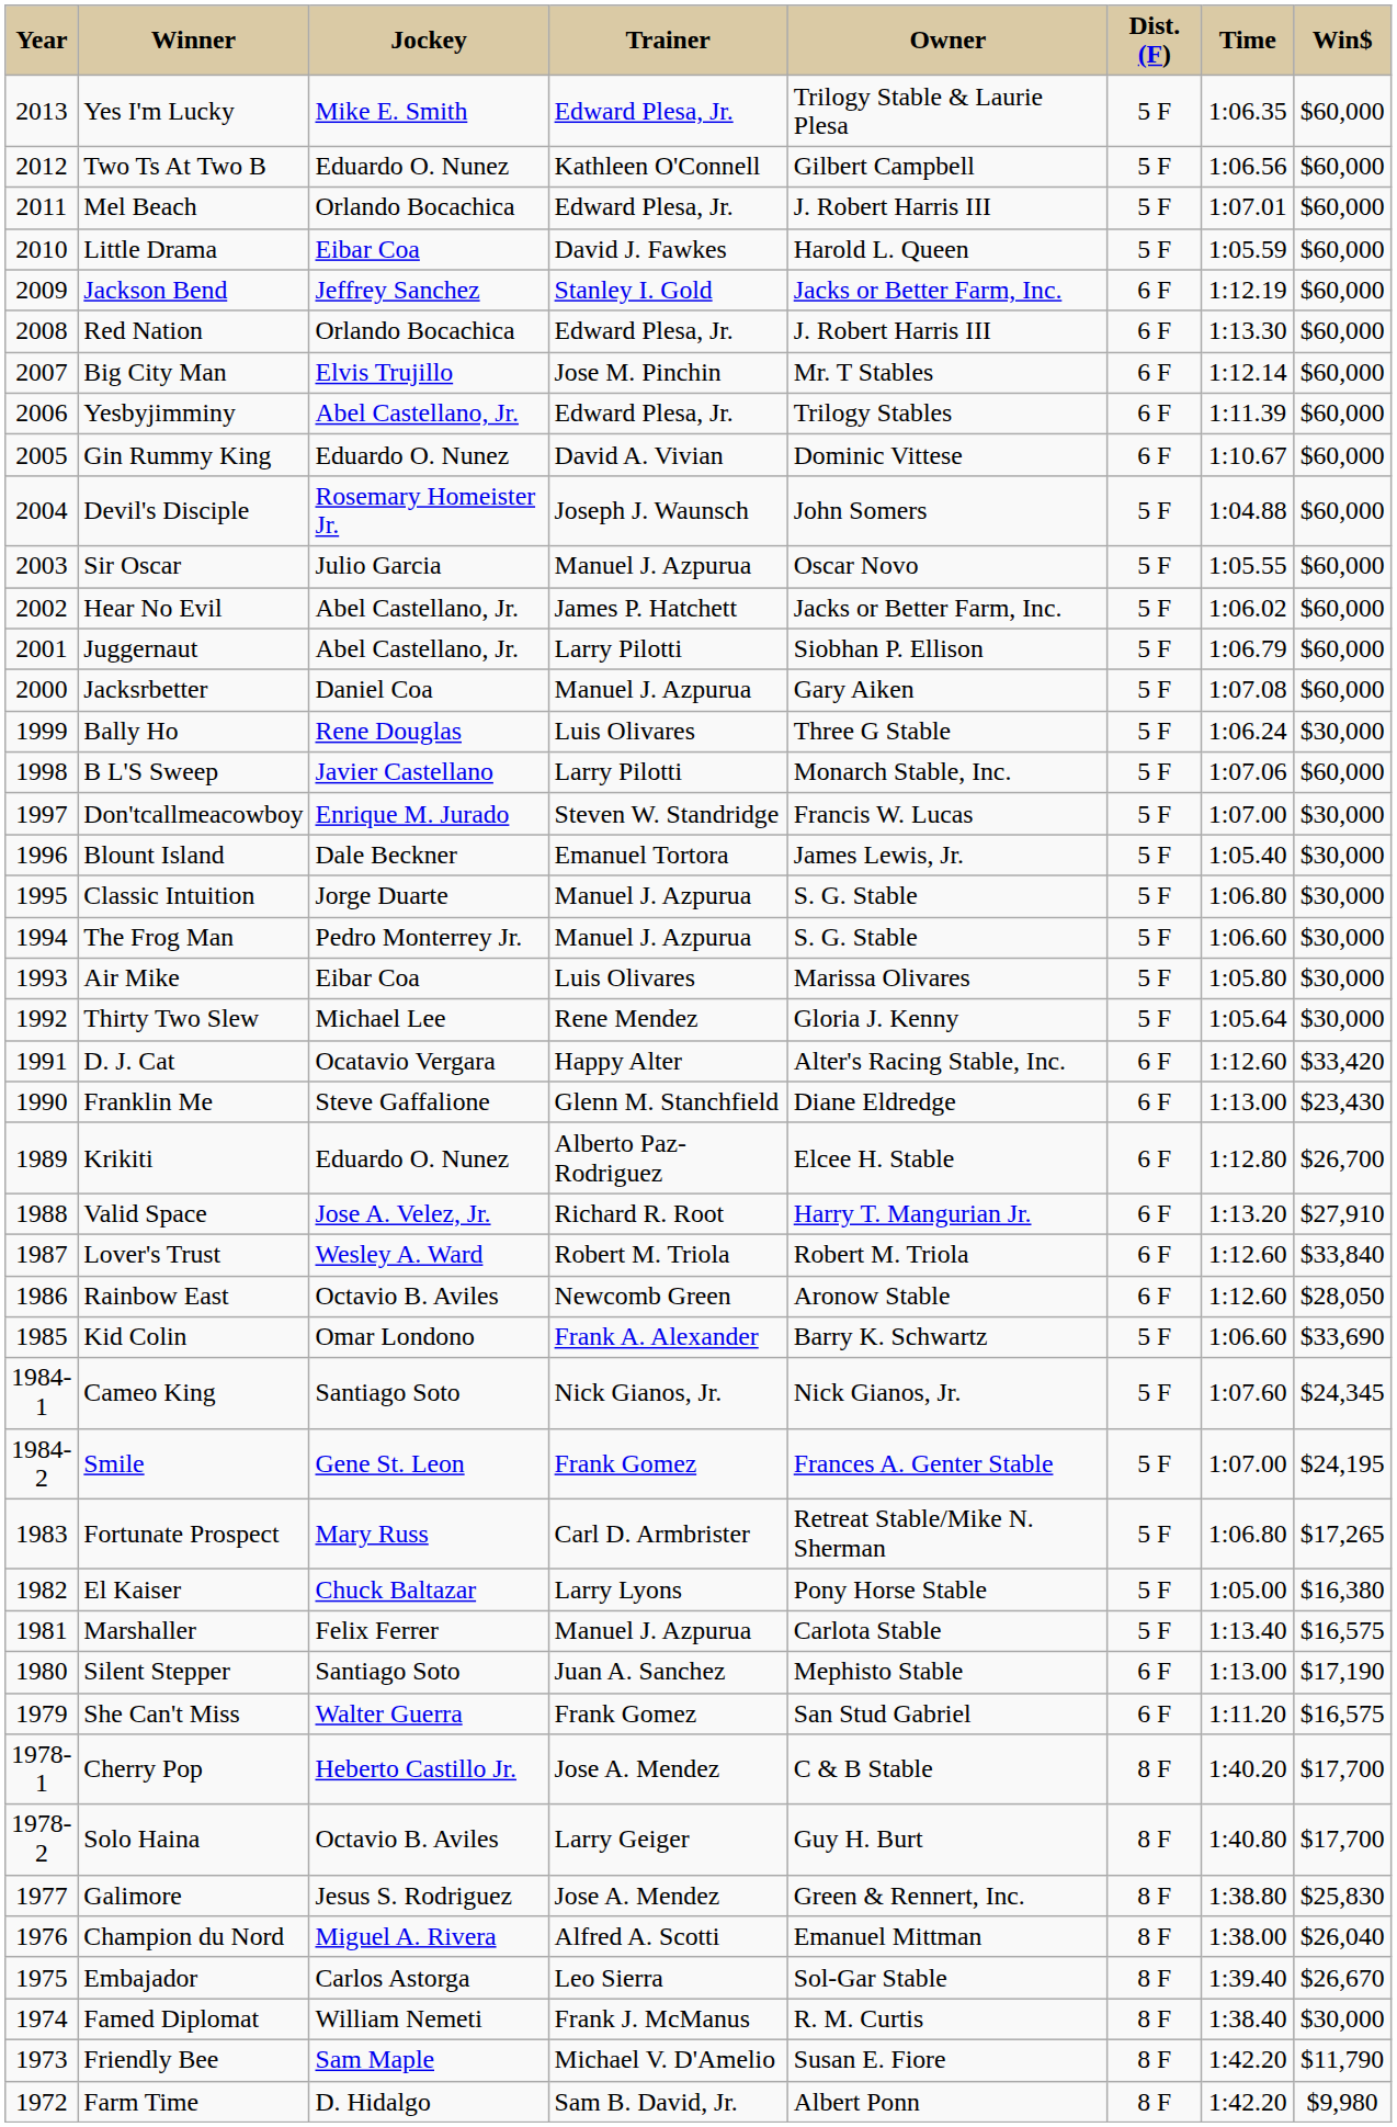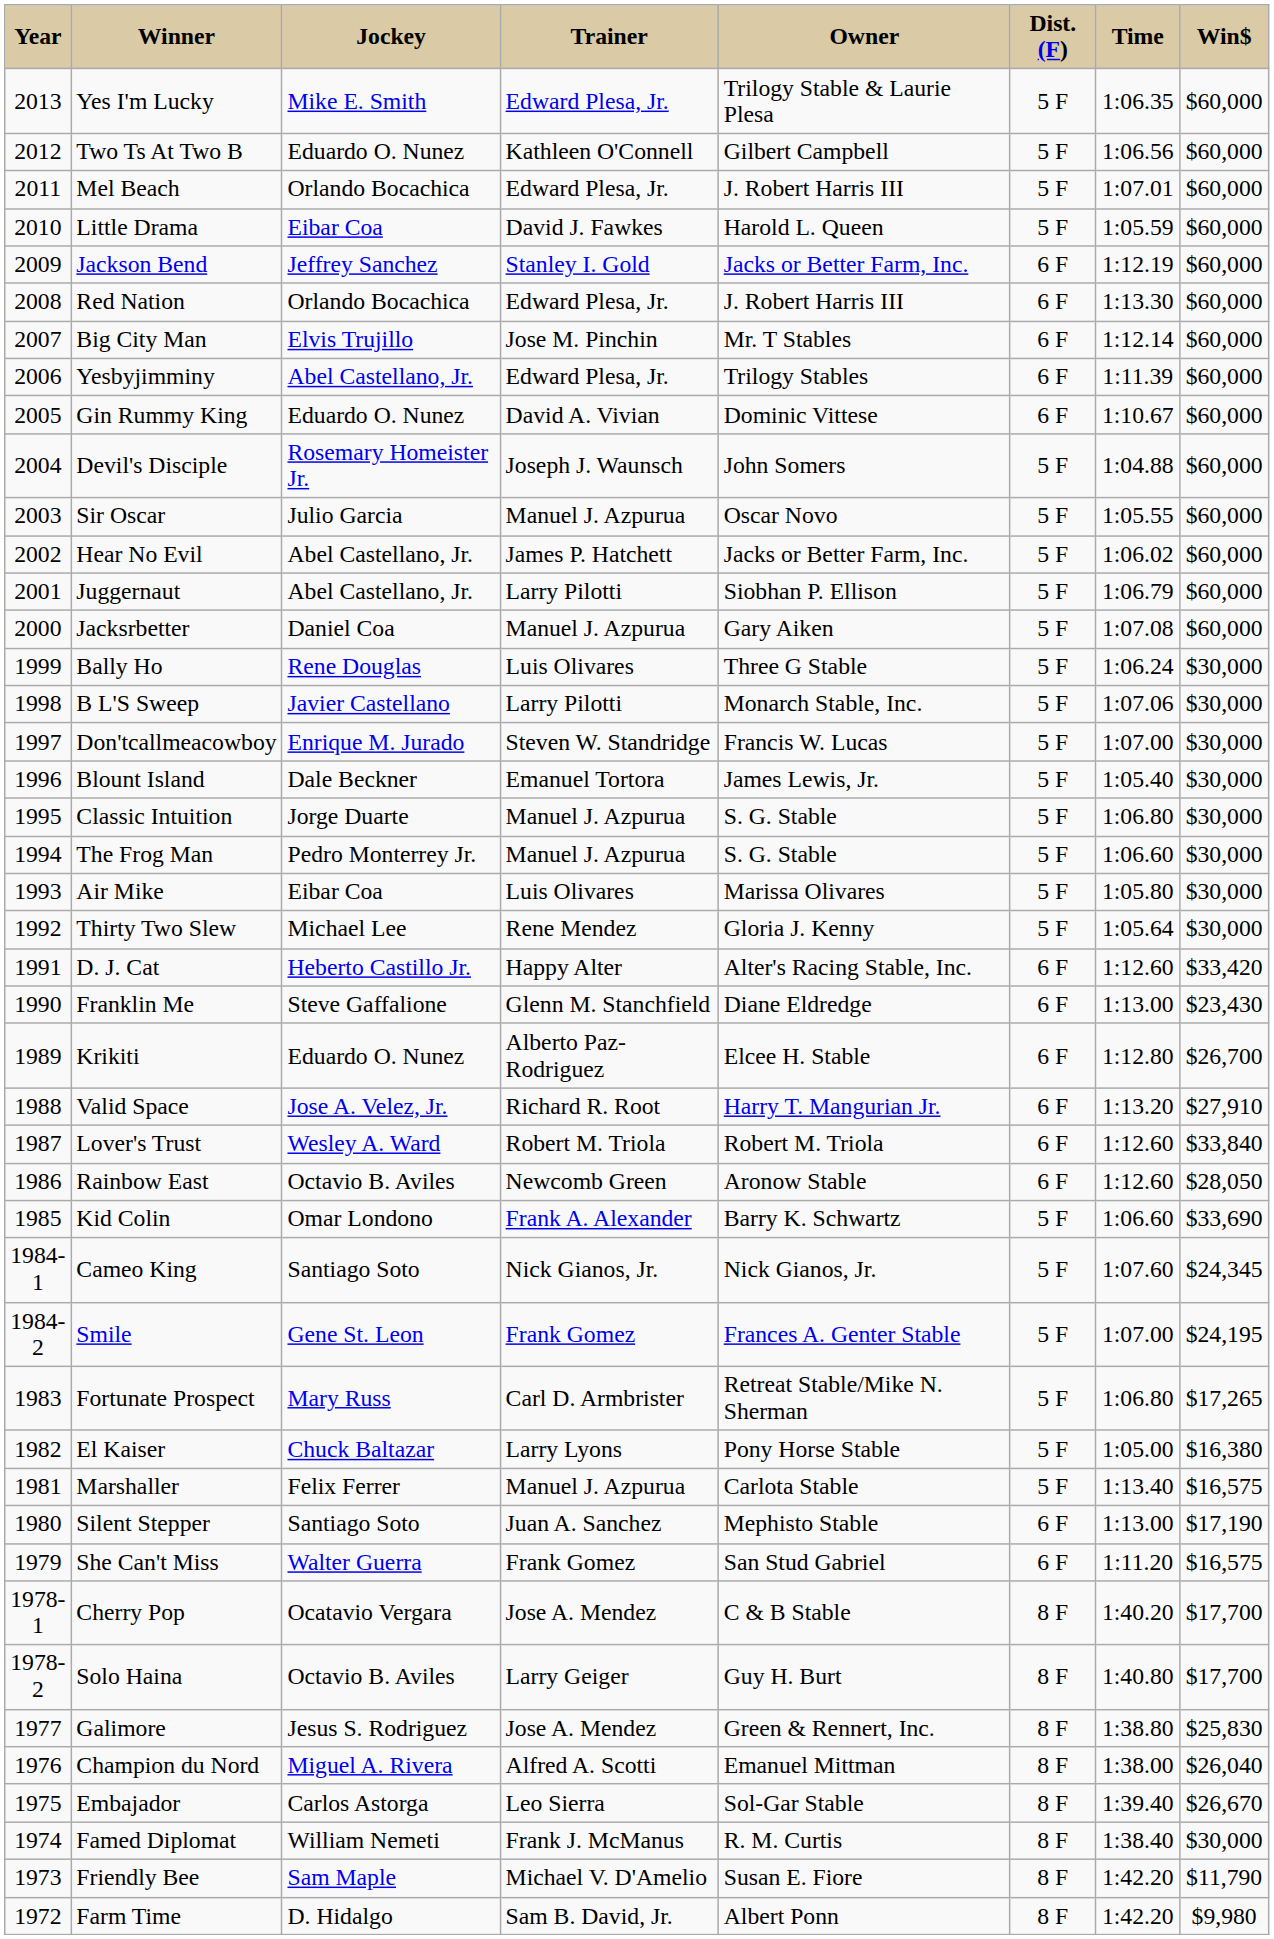B L'S Sweep | Win$: $60,000 -> $30,000
D. J. Cat | Jockey: Ocatavio Vergara -> Heberto Castillo Jr.
Cherry Pop | Jockey: Heberto Castillo Jr. -> Ocatavio Vergara
